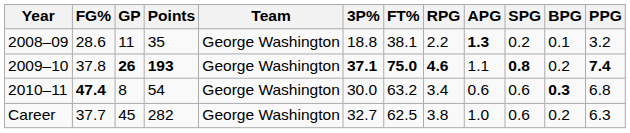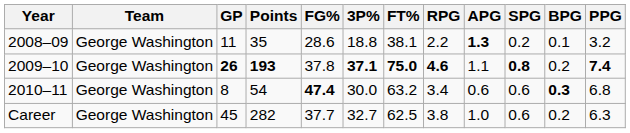columns swapped: Team <-> FG%
